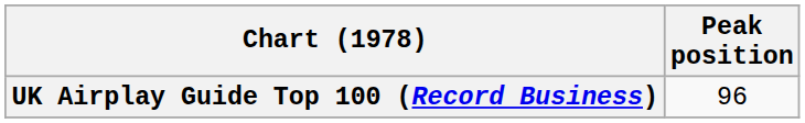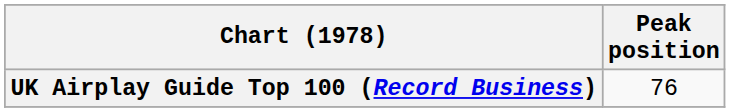UK Airplay Guide Top 100 (Record Business) | Peak position: 96 -> 76
